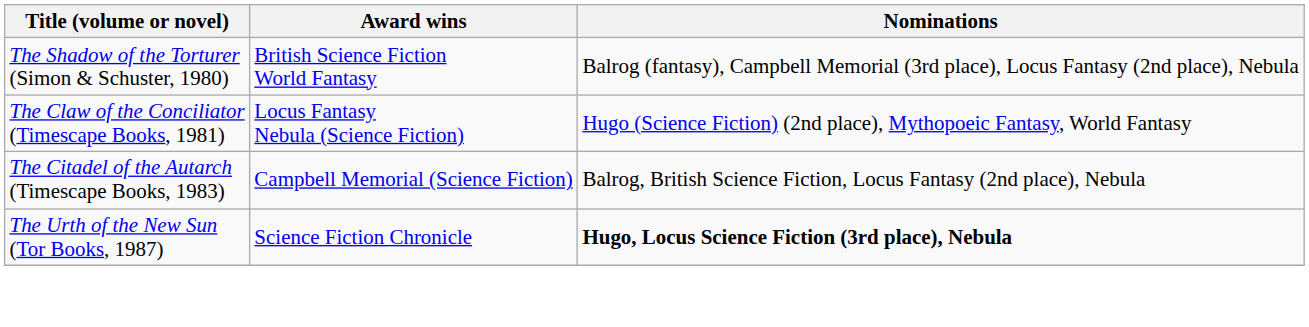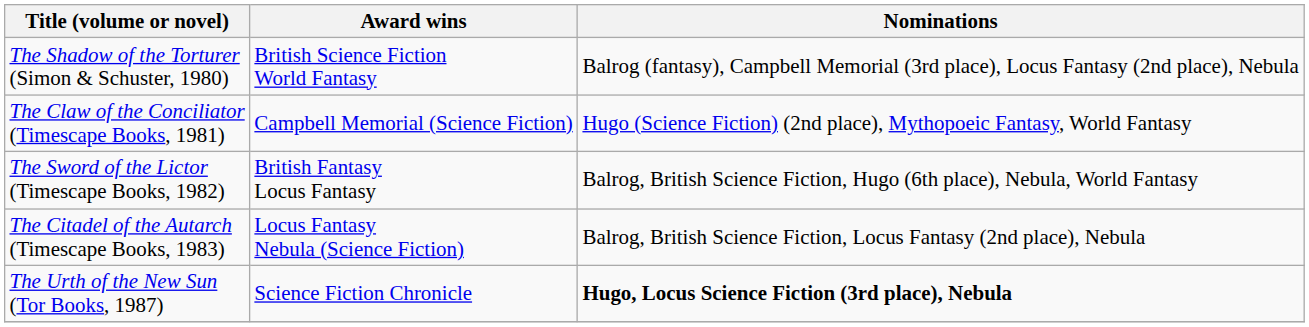The Claw of the Conciliator (Timescape Books, 1981) | Award wins: Locus Fantasy Nebula (Science Fiction) -> Campbell Memorial (Science Fiction)
+ row: The Sword of the Lictor (Timescape Books, 1982) | British Fantasy Locus Fantasy | Balrog, British Science Fiction, Hugo (6th place), Nebula, World Fantasy
The Citadel of the Autarch (Timescape Books, 1983) | Award wins: Campbell Memorial (Science Fiction) -> Locus Fantasy Nebula (Science Fiction)
